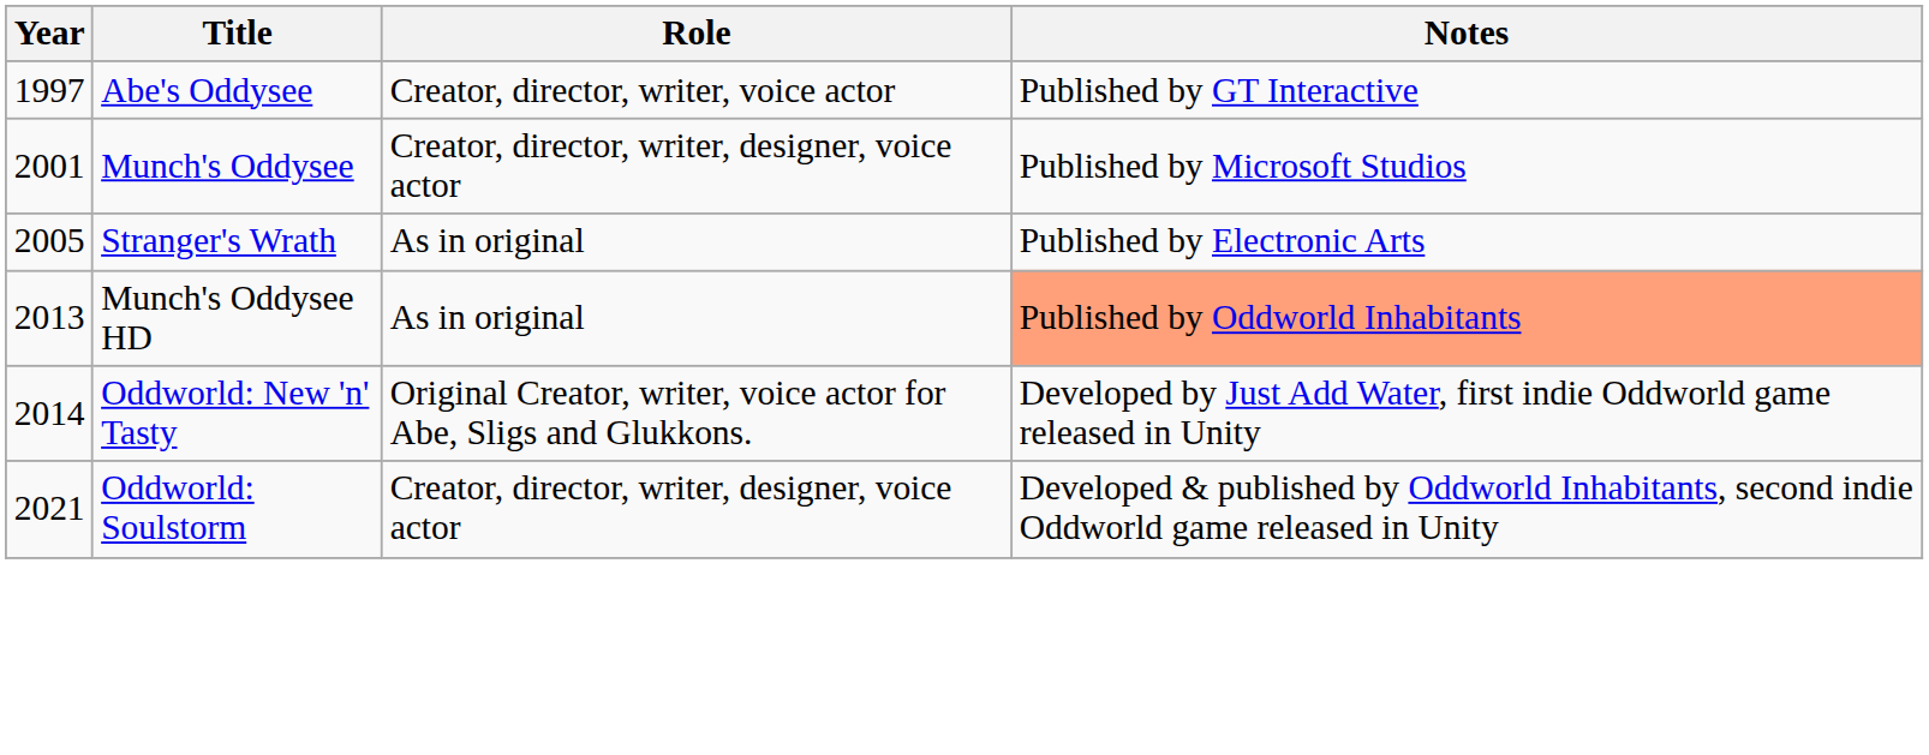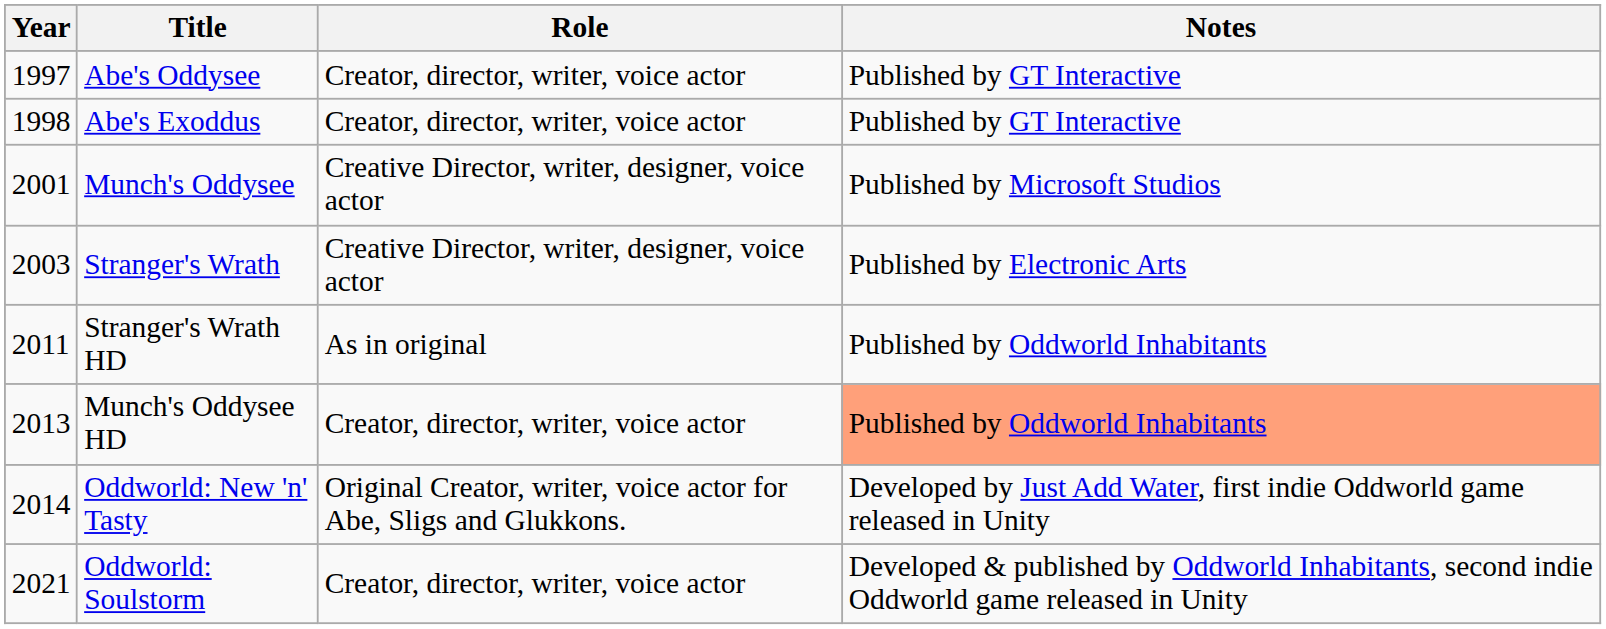+ row: 1998 | Abe's Exoddus | Creator, director, writer, voice actor | Published by GT Interactive
Munch's Oddysee | Role: Creator, director, writer, designer, voice actor -> Creative Director, writer, designer, voice actor
Stranger's Wrath | Year: 2005 -> 2003
Stranger's Wrath | Role: As in original -> Creative Director, writer, designer, voice actor
+ row: 2011 | Stranger's Wrath HD | As in original | Published by Oddworld Inhabitants
Munch's Oddysee HD | Role: As in original -> Creator, director, writer, voice actor
Oddworld: Soulstorm | Role: Creator, director, writer, designer, voice actor -> Creator, director, writer, voice actor
